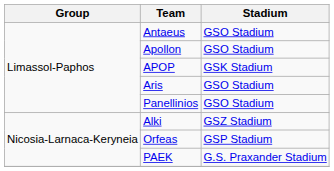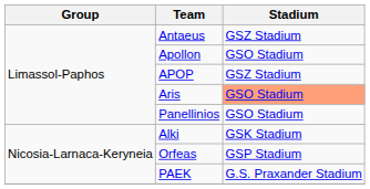Antaeus | Stadium: GSO Stadium -> GSZ Stadium
APOP | Stadium: GSK Stadium -> GSZ Stadium
Aris | Stadium: no background -> lightsalmon background
Alki | Stadium: GSZ Stadium -> GSK Stadium
